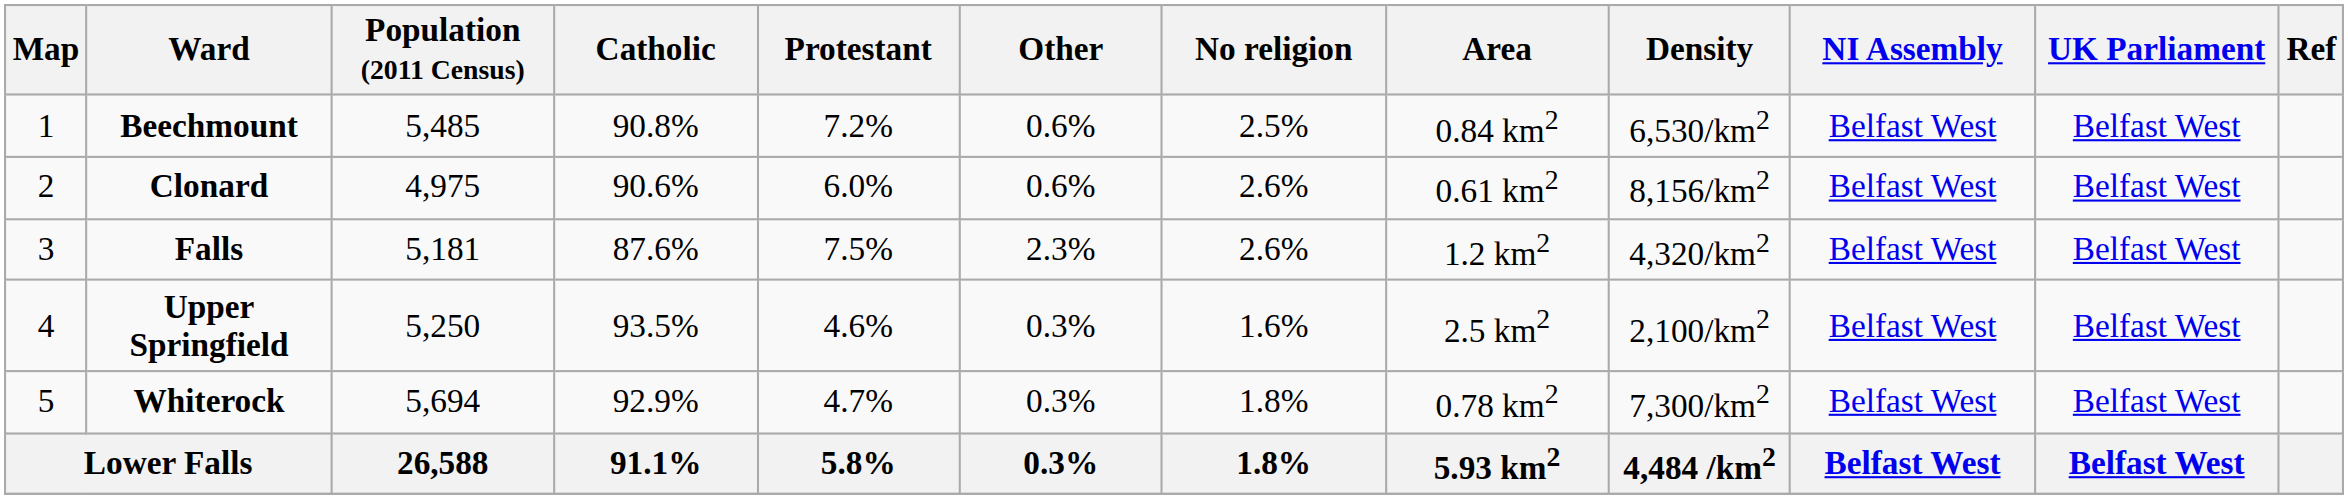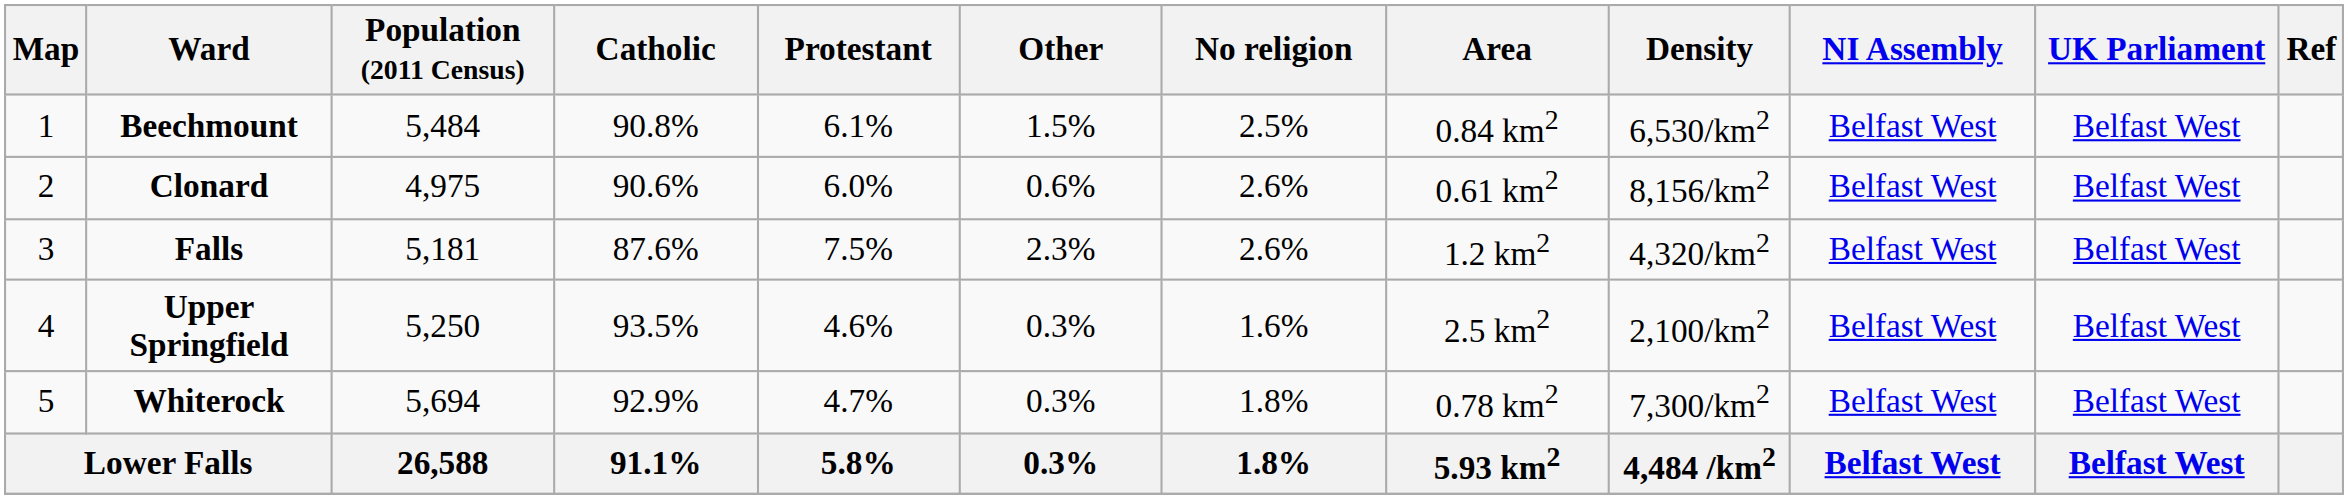Beechmount | Population (2011 Census): 5,485 -> 5,484
Beechmount | Protestant: 7.2% -> 6.1%
Beechmount | Other: 0.6% -> 1.5%
